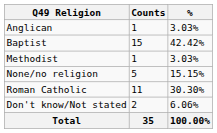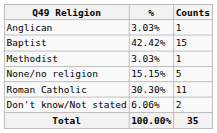columns swapped: Counts <-> %
